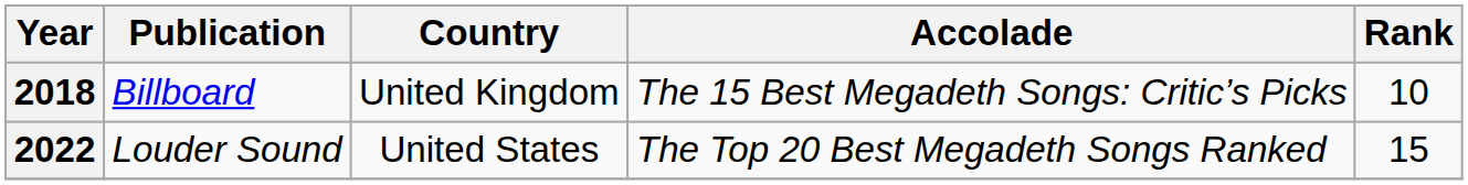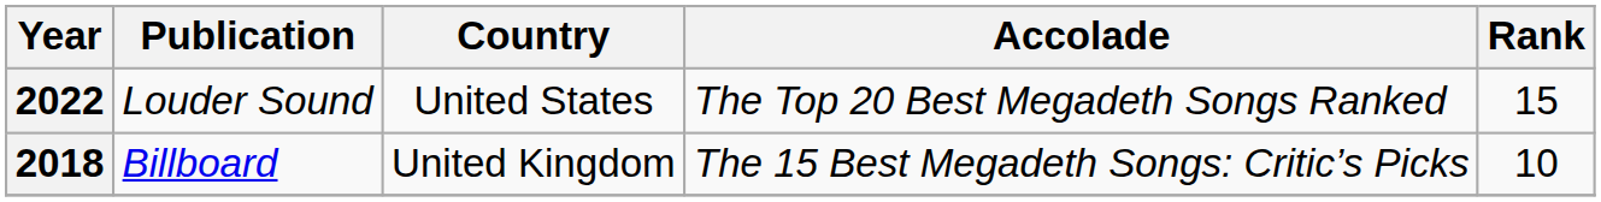rows swapped: 2022 <-> 2018
